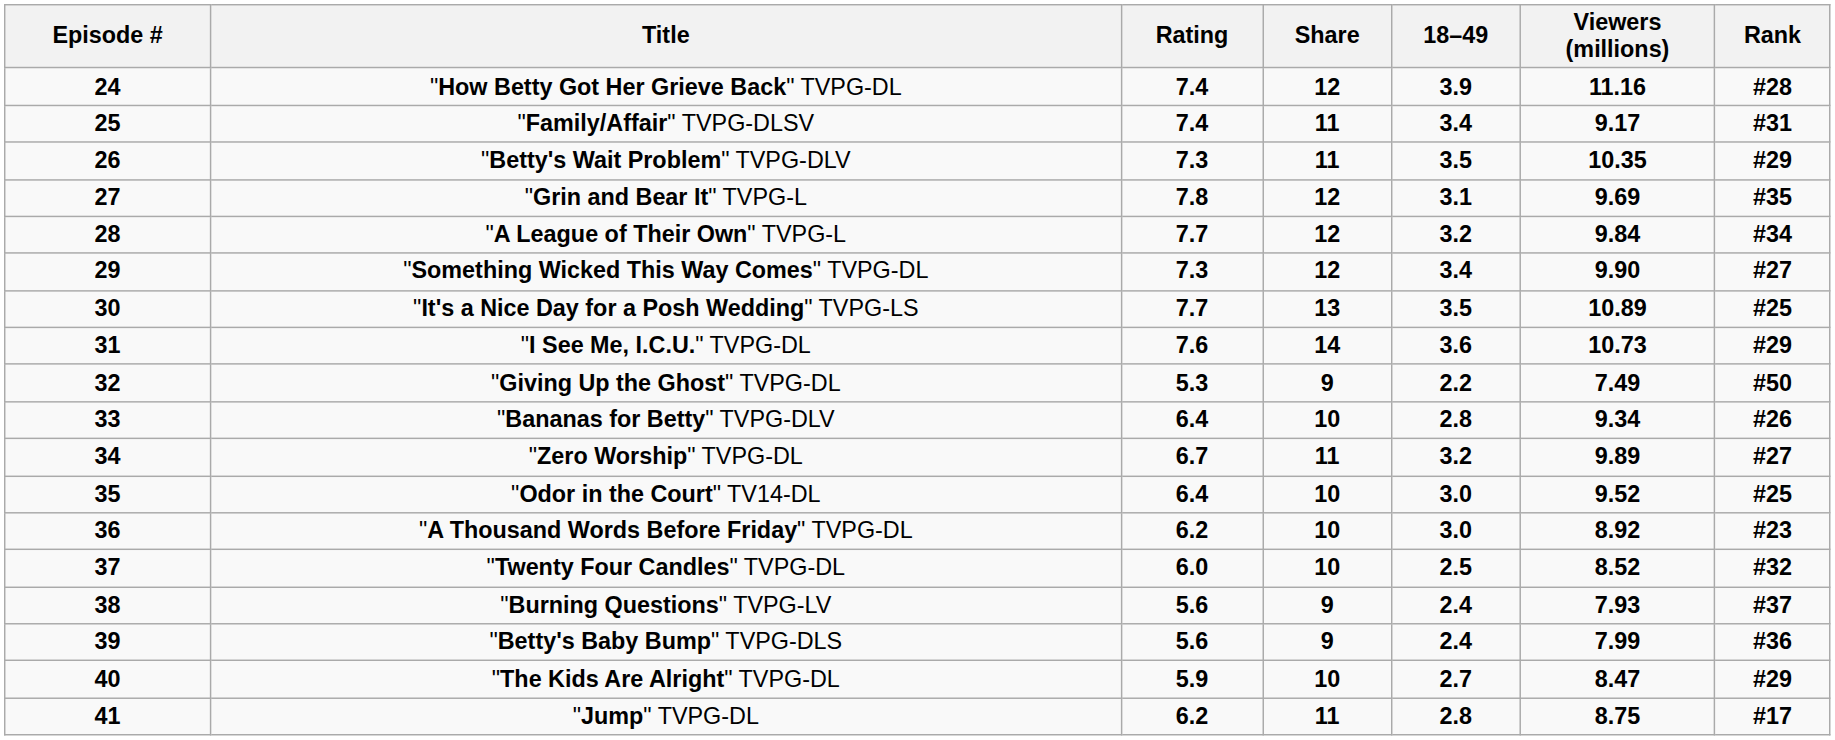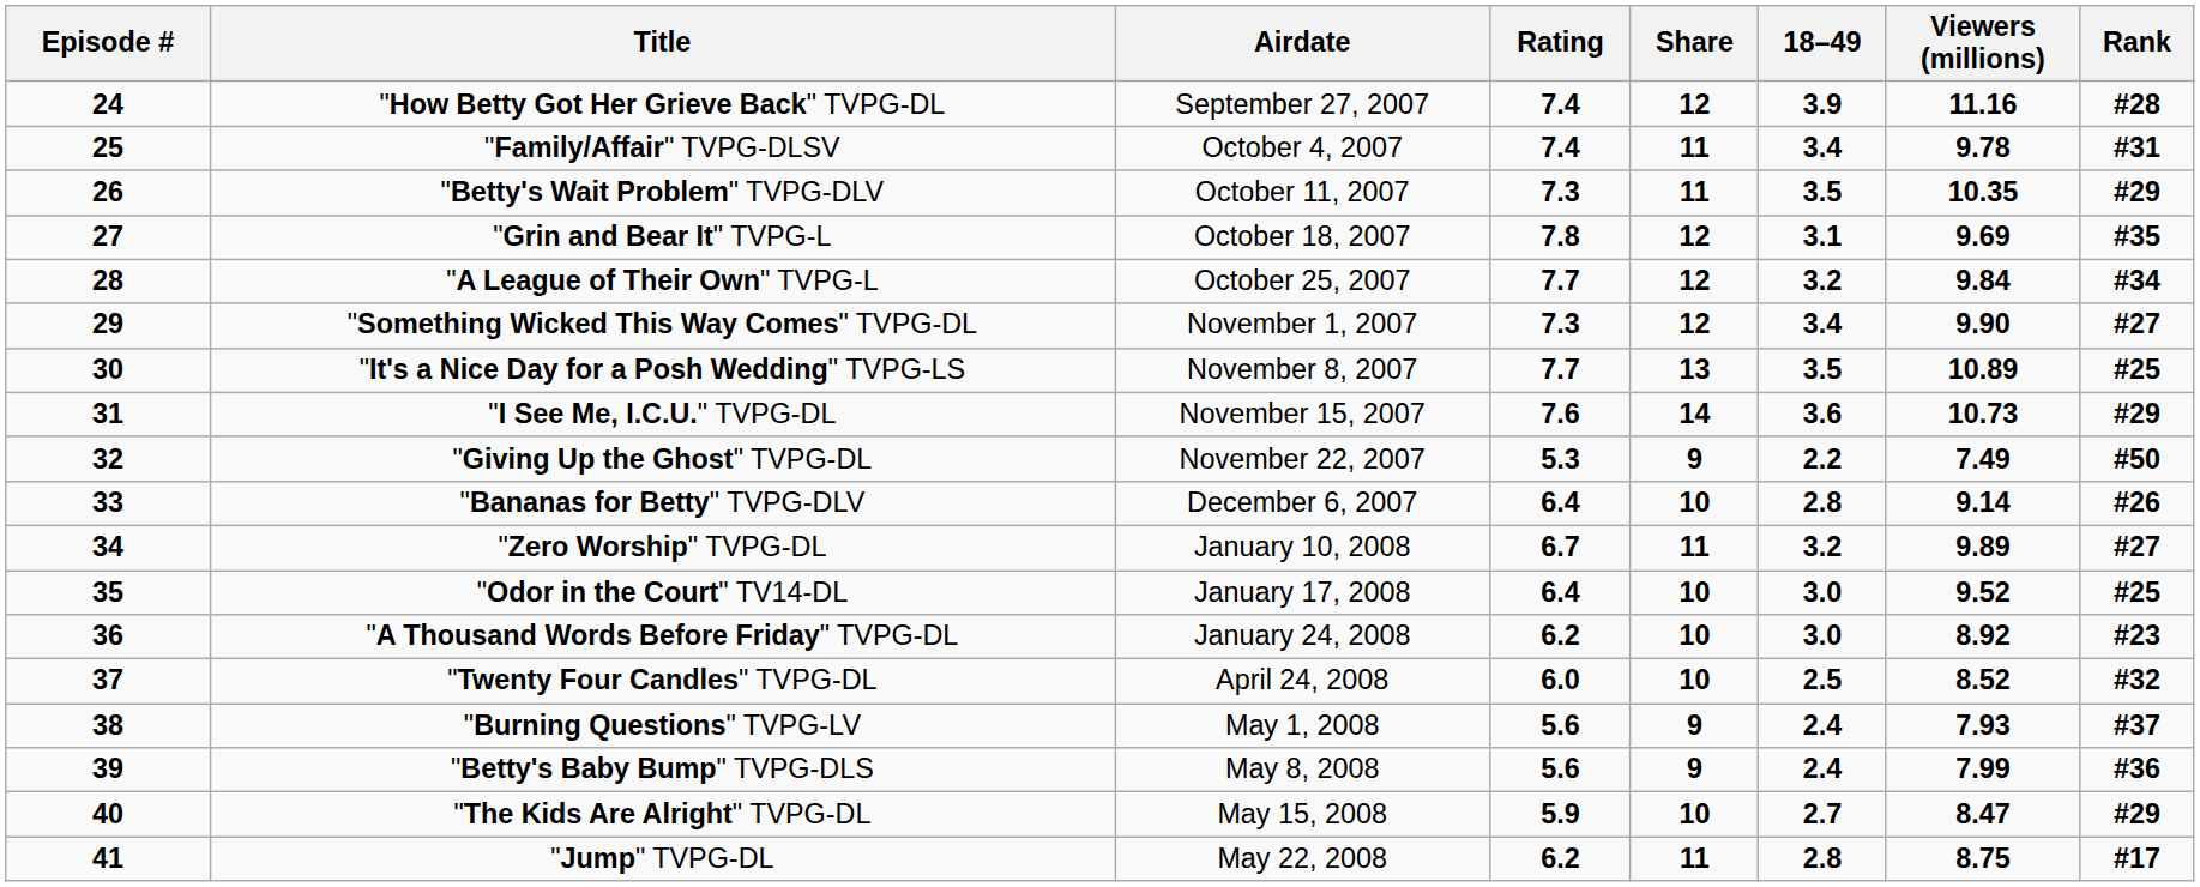+ column: Airdate | September 27, 2007 | October 4, 2007 | October 11, 2007 | October 18, 2007 | October 25, 2007 | November 1, 2007 | November 8, 2007 | November 15, 2007 | November 22, 2007 | December 6, 2007 | January 10, 2008 | January 17, 2008 | January 24, 2008 | April 24, 2008 | May 1, 2008 | May 8, 2008 | May 15, 2008 | May 22, 2008
"Family/Affair" TVPG-DLSV | Viewers (millions): 9.17 -> 9.78
"Bananas for Betty" TVPG-DLV | Viewers (millions): 9.34 -> 9.14
